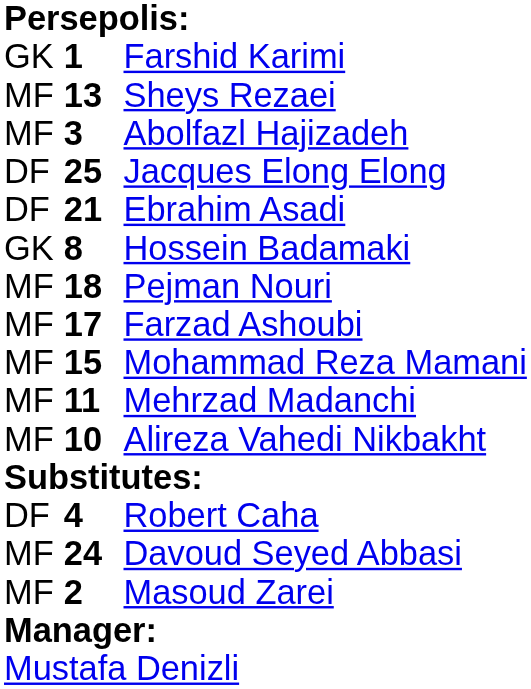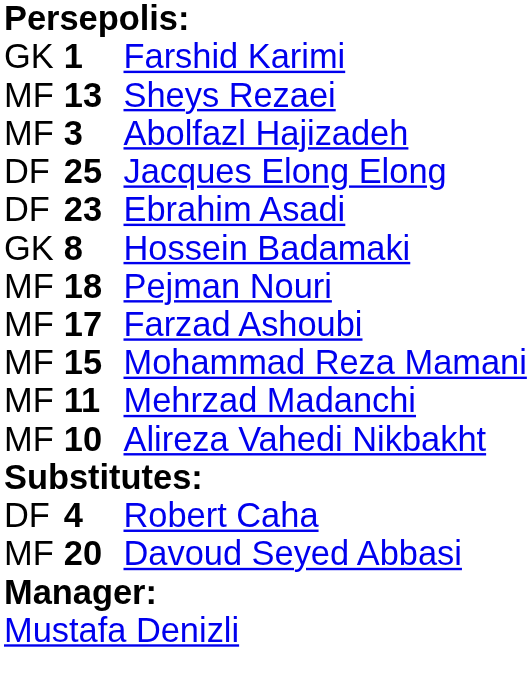Ebrahim Asadi | column 2: 21 -> 23
Davoud Seyed Abbasi | column 2: 24 -> 20
- row: MF | 2 | Masoud Zarei
